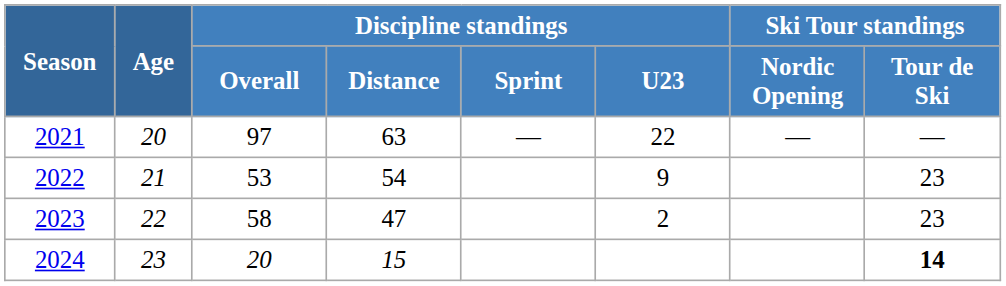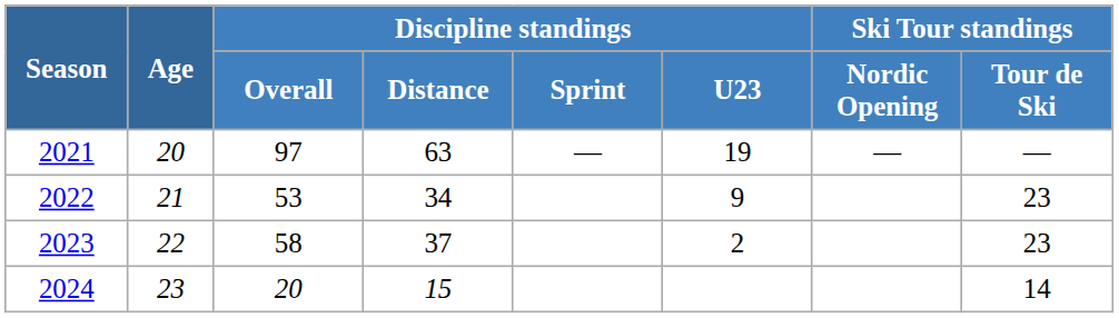2021 | Discipline standings / U23: 22 -> 19
2022 | Discipline standings / Distance: 54 -> 34
2023 | Discipline standings / Distance: 47 -> 37
2024 | Ski Tour standings / Tour de Ski: bold -> normal
